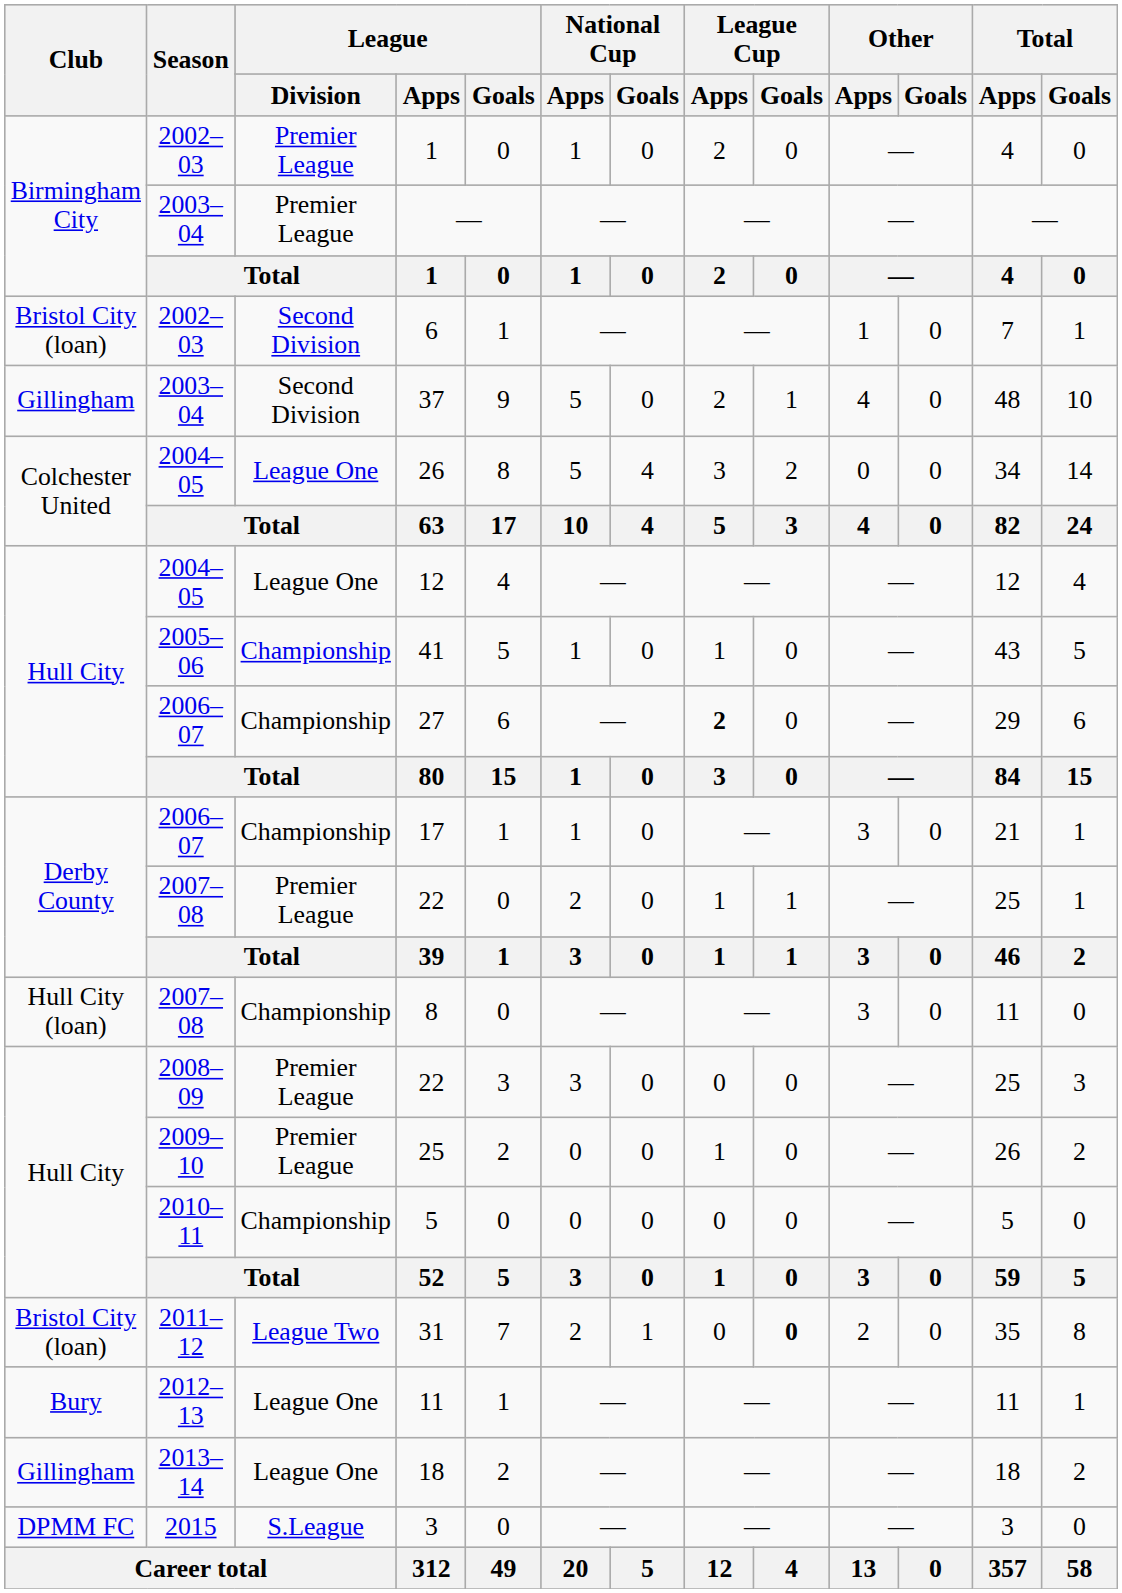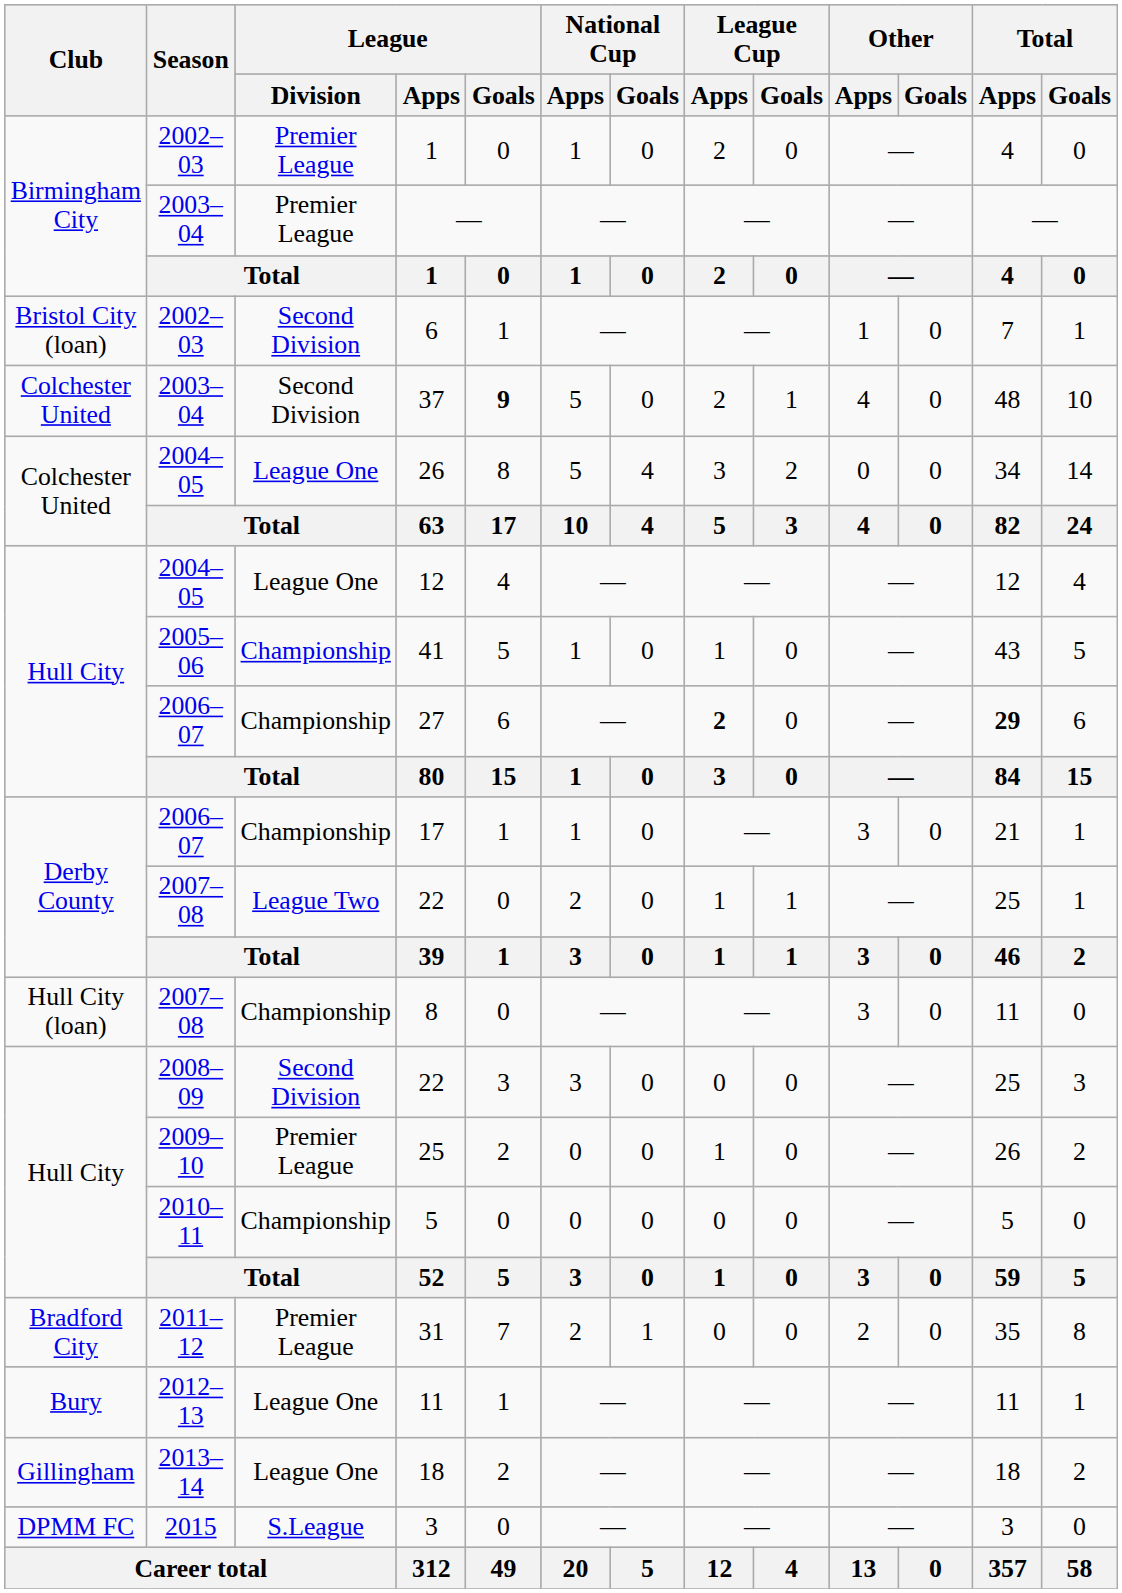37 | Club: Gillingham -> Colchester United
37 | League / Goals: normal -> bold
27 | Total / Apps: normal -> bold
2007–08 / 22 | League / Division: Premier League -> League Two
2008–09 / 22 | League / Division: Premier League -> Second Division
31 | Club: Bristol City (loan) -> Bradford City
31 | League / Division: League Two -> Premier League
31 | League Cup / Goals: bold -> normal
